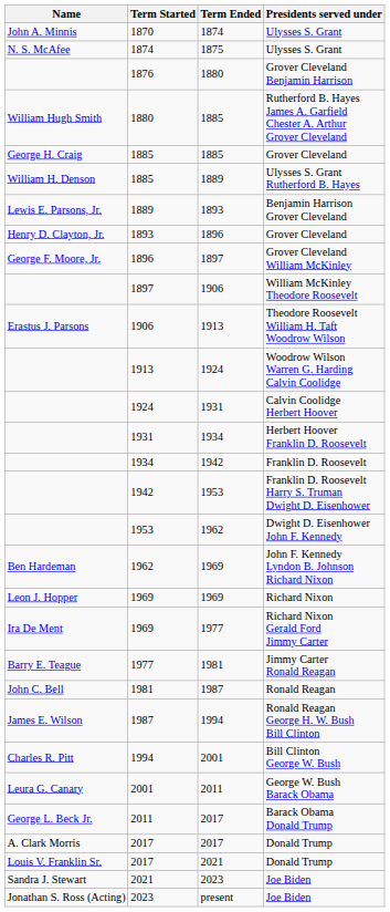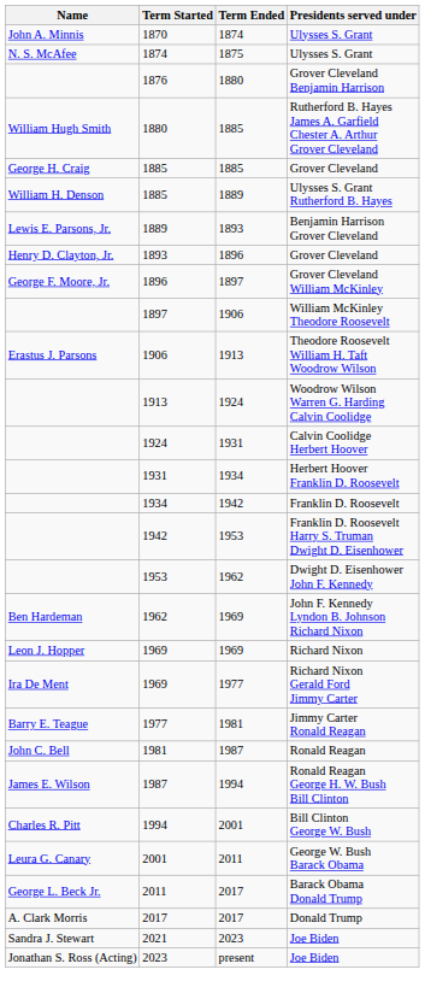- row: Louis V. Franklin Sr. | 2017 | 2021 | Donald Trump
